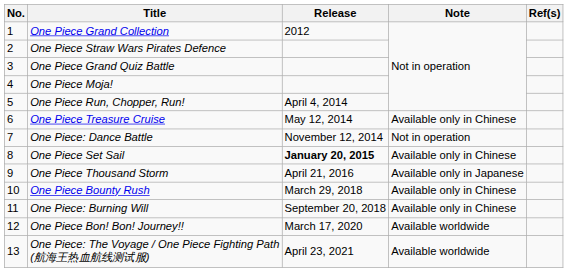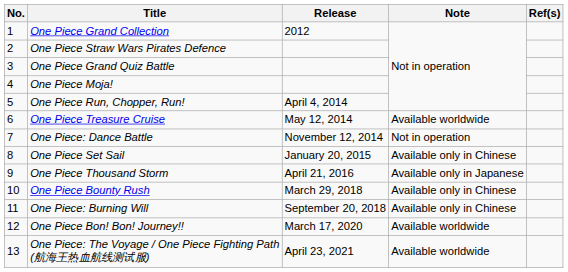One Piece Treasure Cruise | Note: Available only in Chinese -> Available worldwide
One Piece Set Sail | Release: bold -> normal
